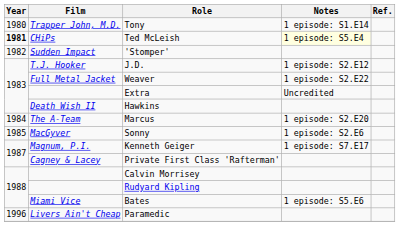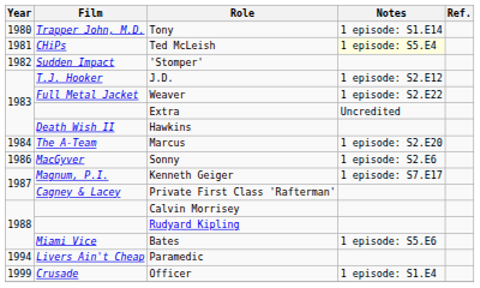Ted McLeish | Year: bold -> normal
Sonny | Year: 1985 -> 1986
Paramedic | Year: 1996 -> 1994
+ row: 1999 | Crusade | Officer | 1 episode: S1.E4
